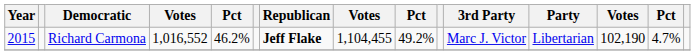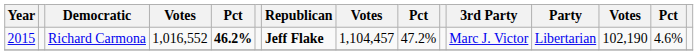Richard Carmona | column 5: normal -> bold
Richard Carmona | column 8: 1,104,455 -> 1,104,457
Richard Carmona | column 9: 49.2% -> 47.2%
Richard Carmona | column 14: 4.7% -> 4.6%
